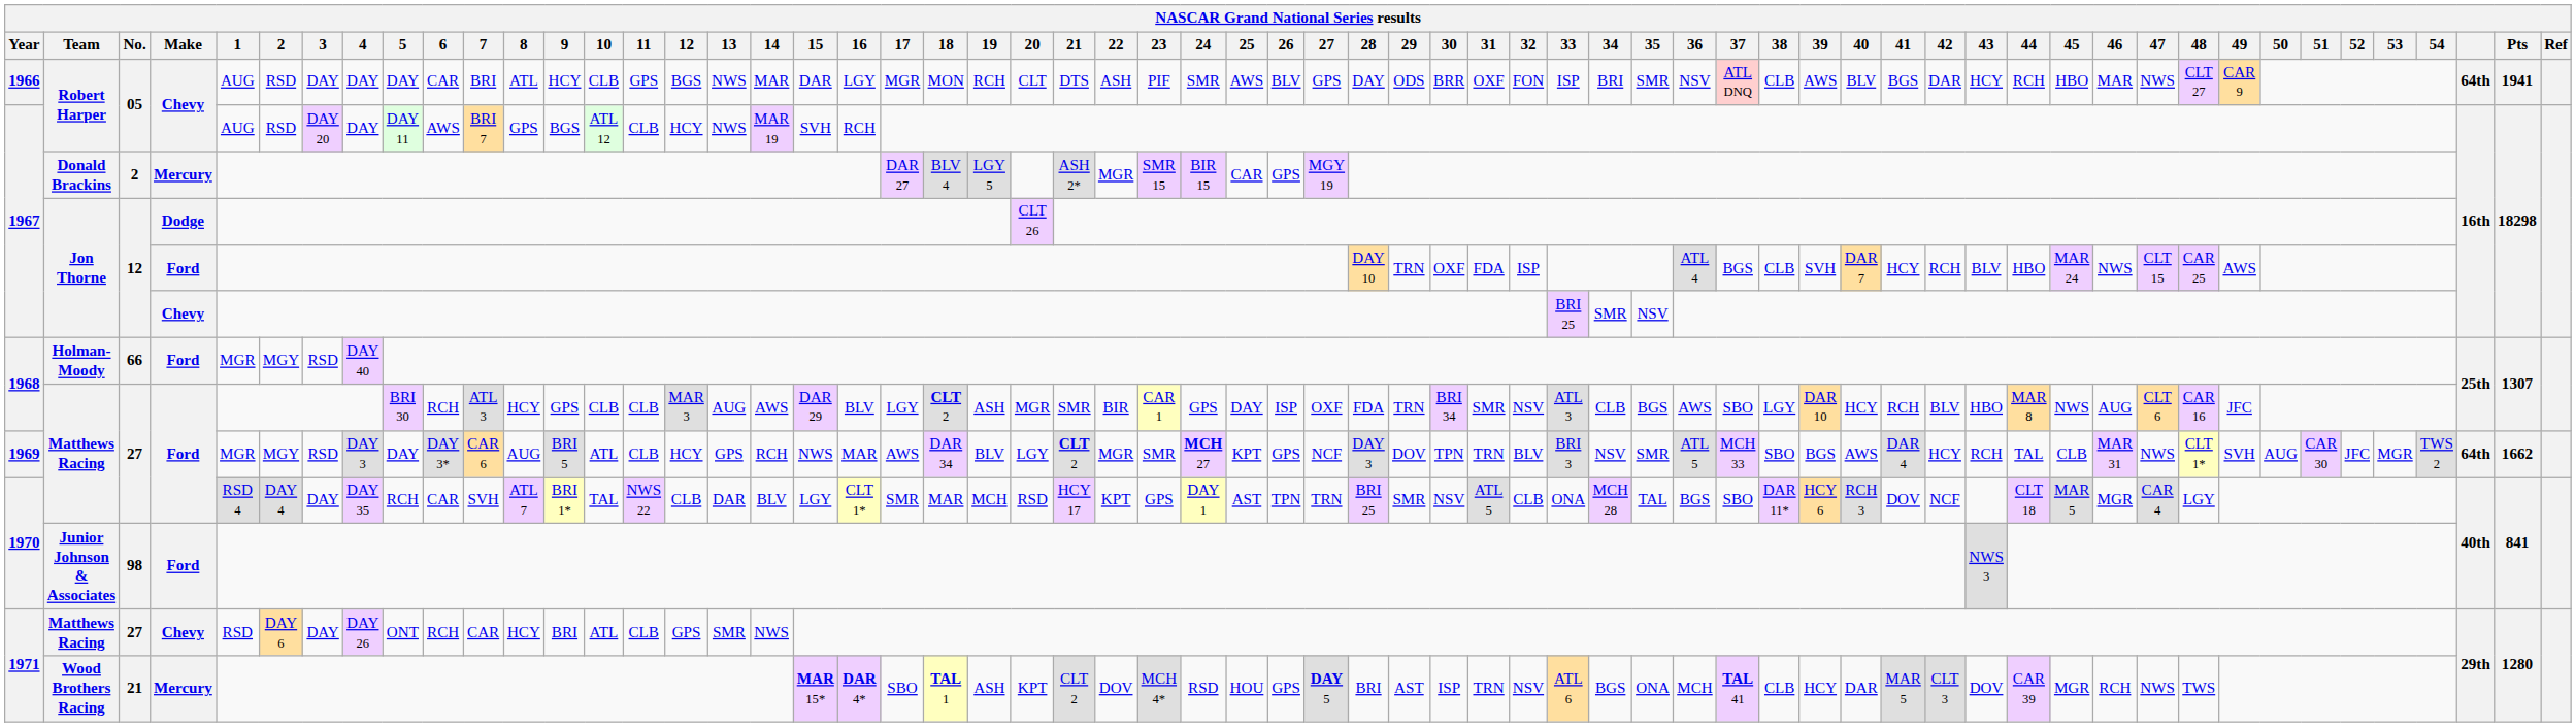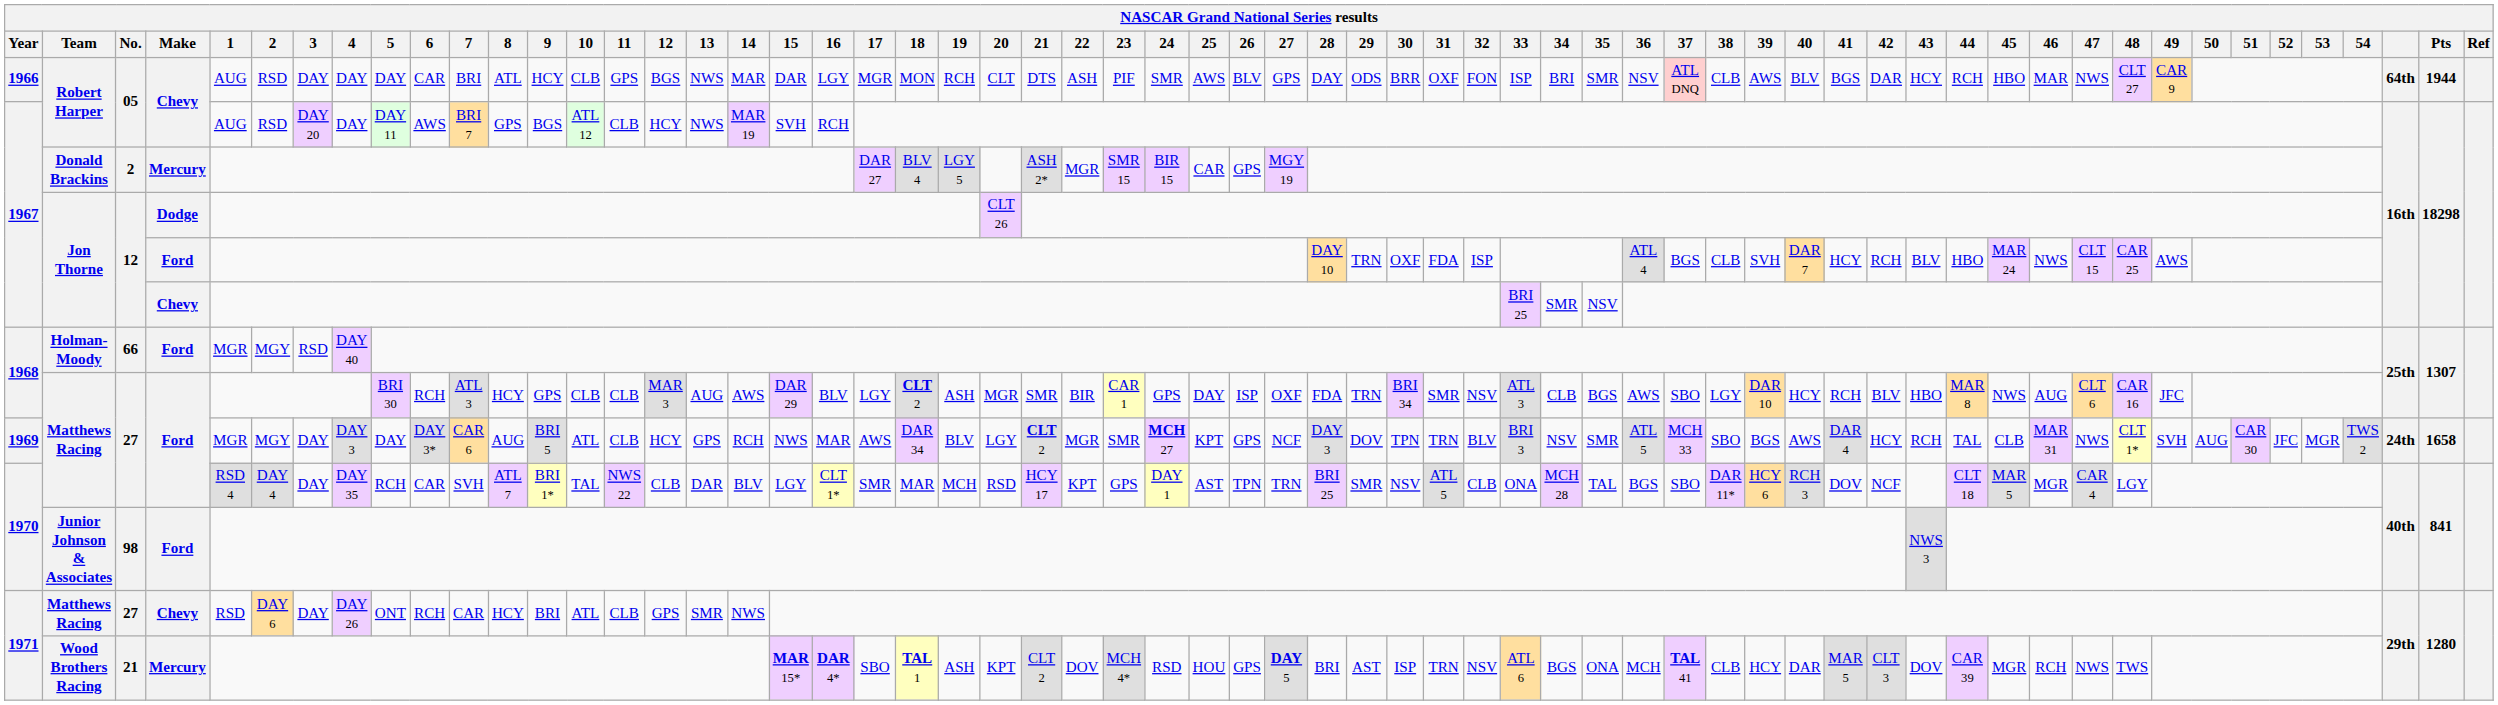1966 / Robert Harper | Pts: 1941 -> 1944
1969 / Matthews Racing | 3: RSD -> DAY
1969 / Matthews Racing | column 59: 64th -> 24th
1969 / Matthews Racing | Pts: 1662 -> 1658
